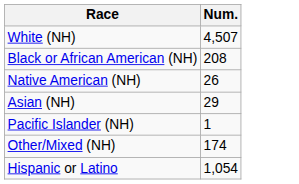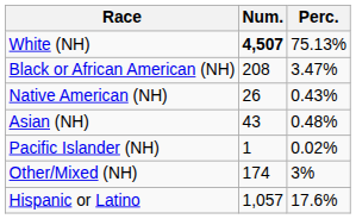+ column: Perc. | 75.13% | 3.47% | 0.43% | 0.48% | 0.02% | 3% | 17.6%
White (NH) | Num.: normal -> bold
Asian (NH) | Num.: 29 -> 43
Hispanic or Latino | Num.: 1,054 -> 1,057
